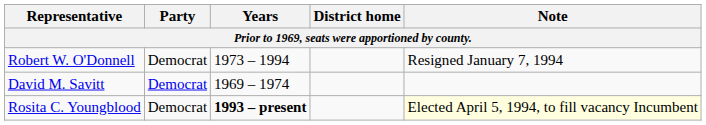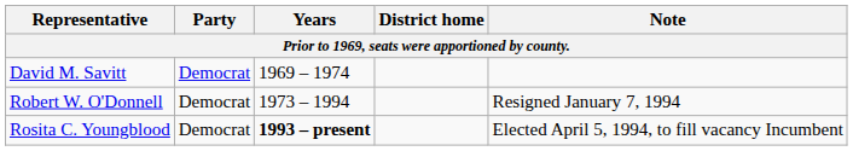rows swapped: David M. Savitt <-> Robert W. O'Donnell
Rosita C. Youngblood | Note: lightyellow background -> no background
